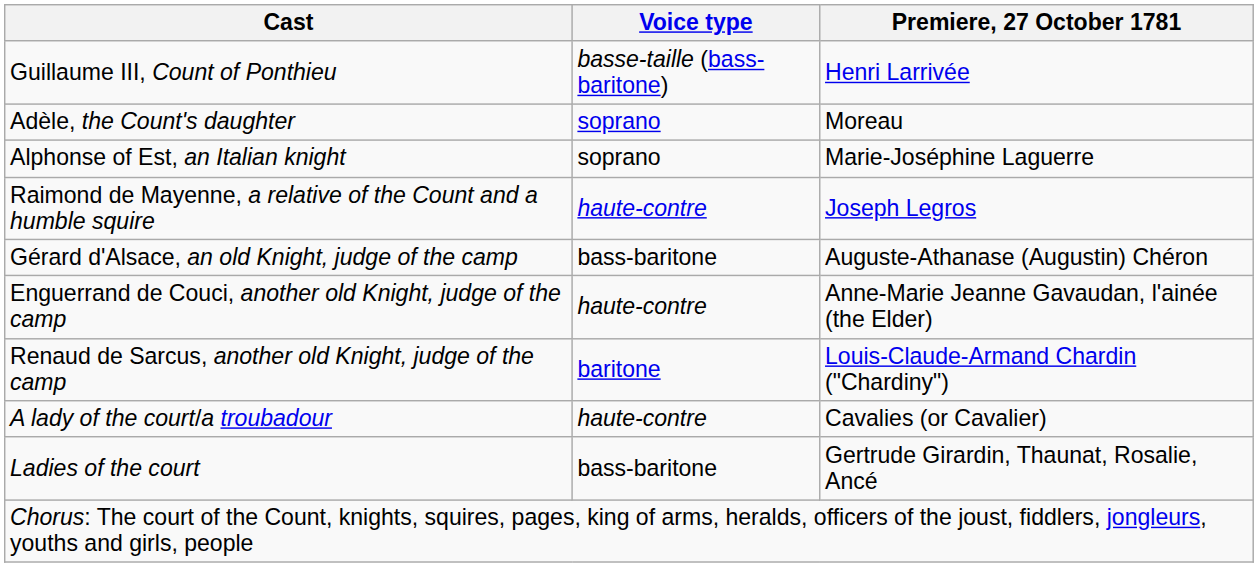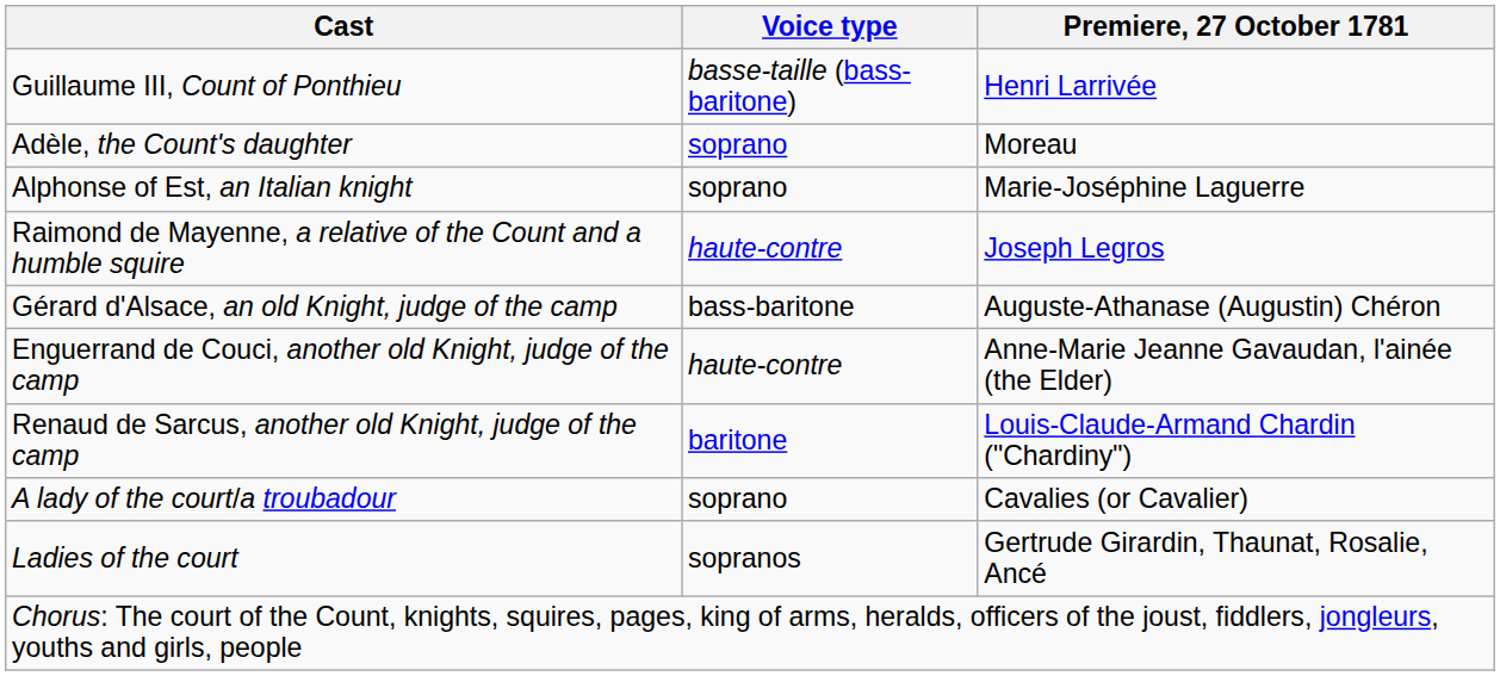A lady of the court/a troubadour | Voice type: haute-contre -> soprano
Ladies of the court | Voice type: bass-baritone -> sopranos
